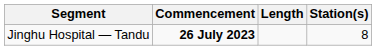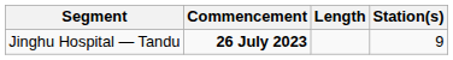Jinghu Hospital — Tandu | Station(s): 8 -> 9
